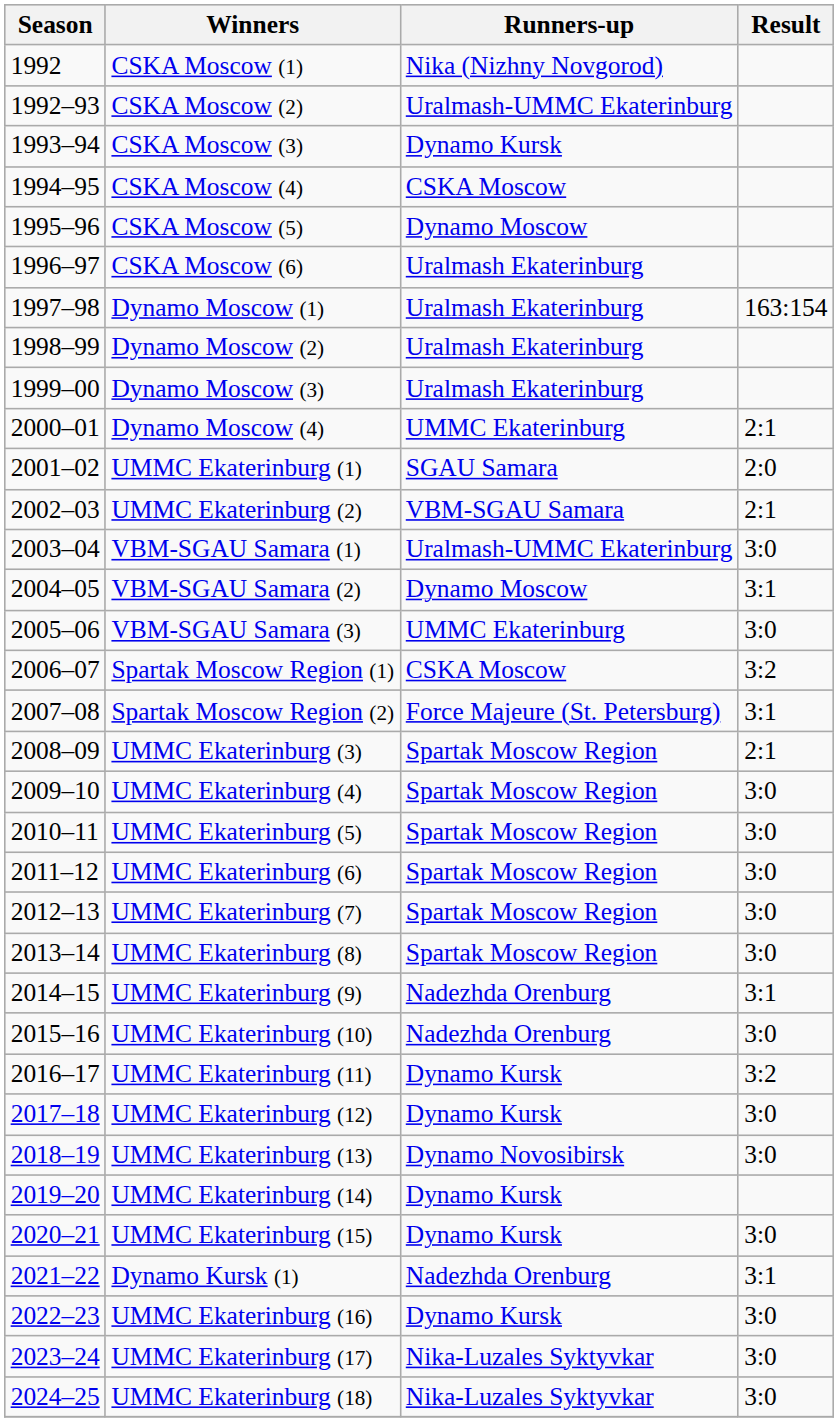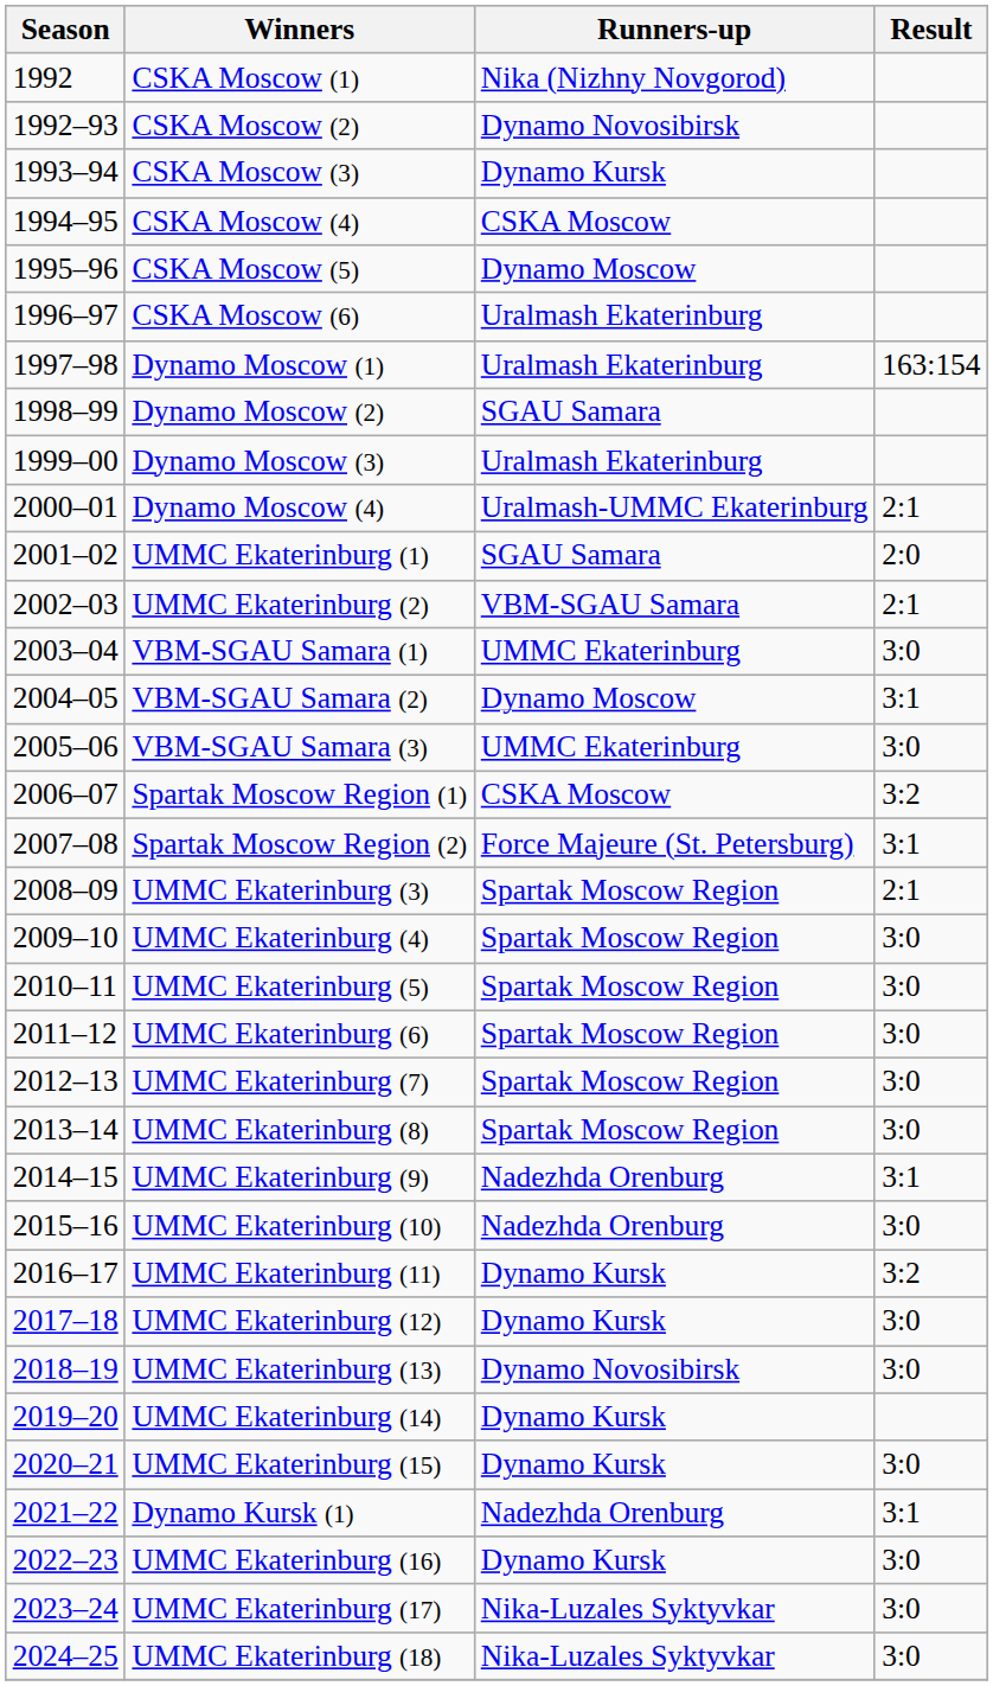CSKA Moscow (2) | Runners-up: Uralmash-UMMC Ekaterinburg -> Dynamo Novosibirsk
Dynamo Moscow (2) | Runners-up: Uralmash Ekaterinburg -> SGAU Samara
Dynamo Moscow (4) | Runners-up: UMMC Ekaterinburg -> Uralmash-UMMC Ekaterinburg
VBM-SGAU Samara (1) | Runners-up: Uralmash-UMMC Ekaterinburg -> UMMC Ekaterinburg
